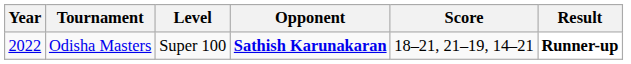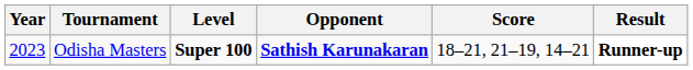Odisha Masters | Year: 2022 -> 2023
Odisha Masters | Level: normal -> bold
